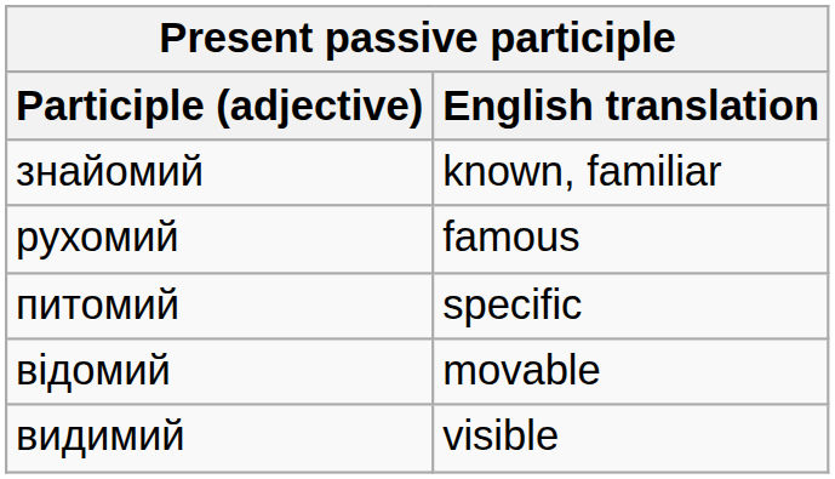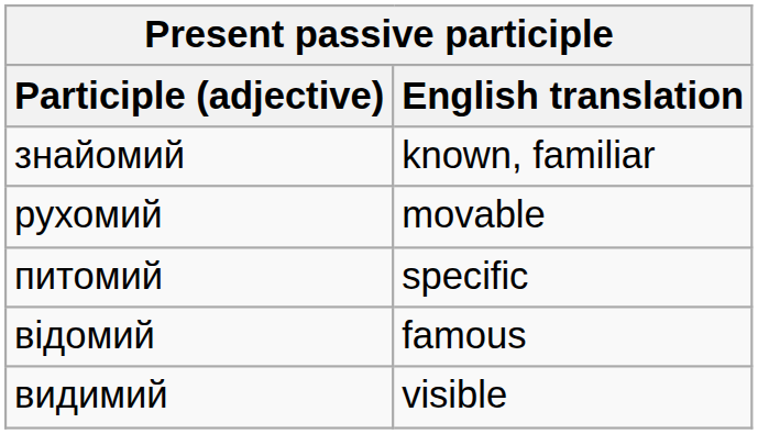рухомий | English translation: famous -> movable
відомий | English translation: movable -> famous
